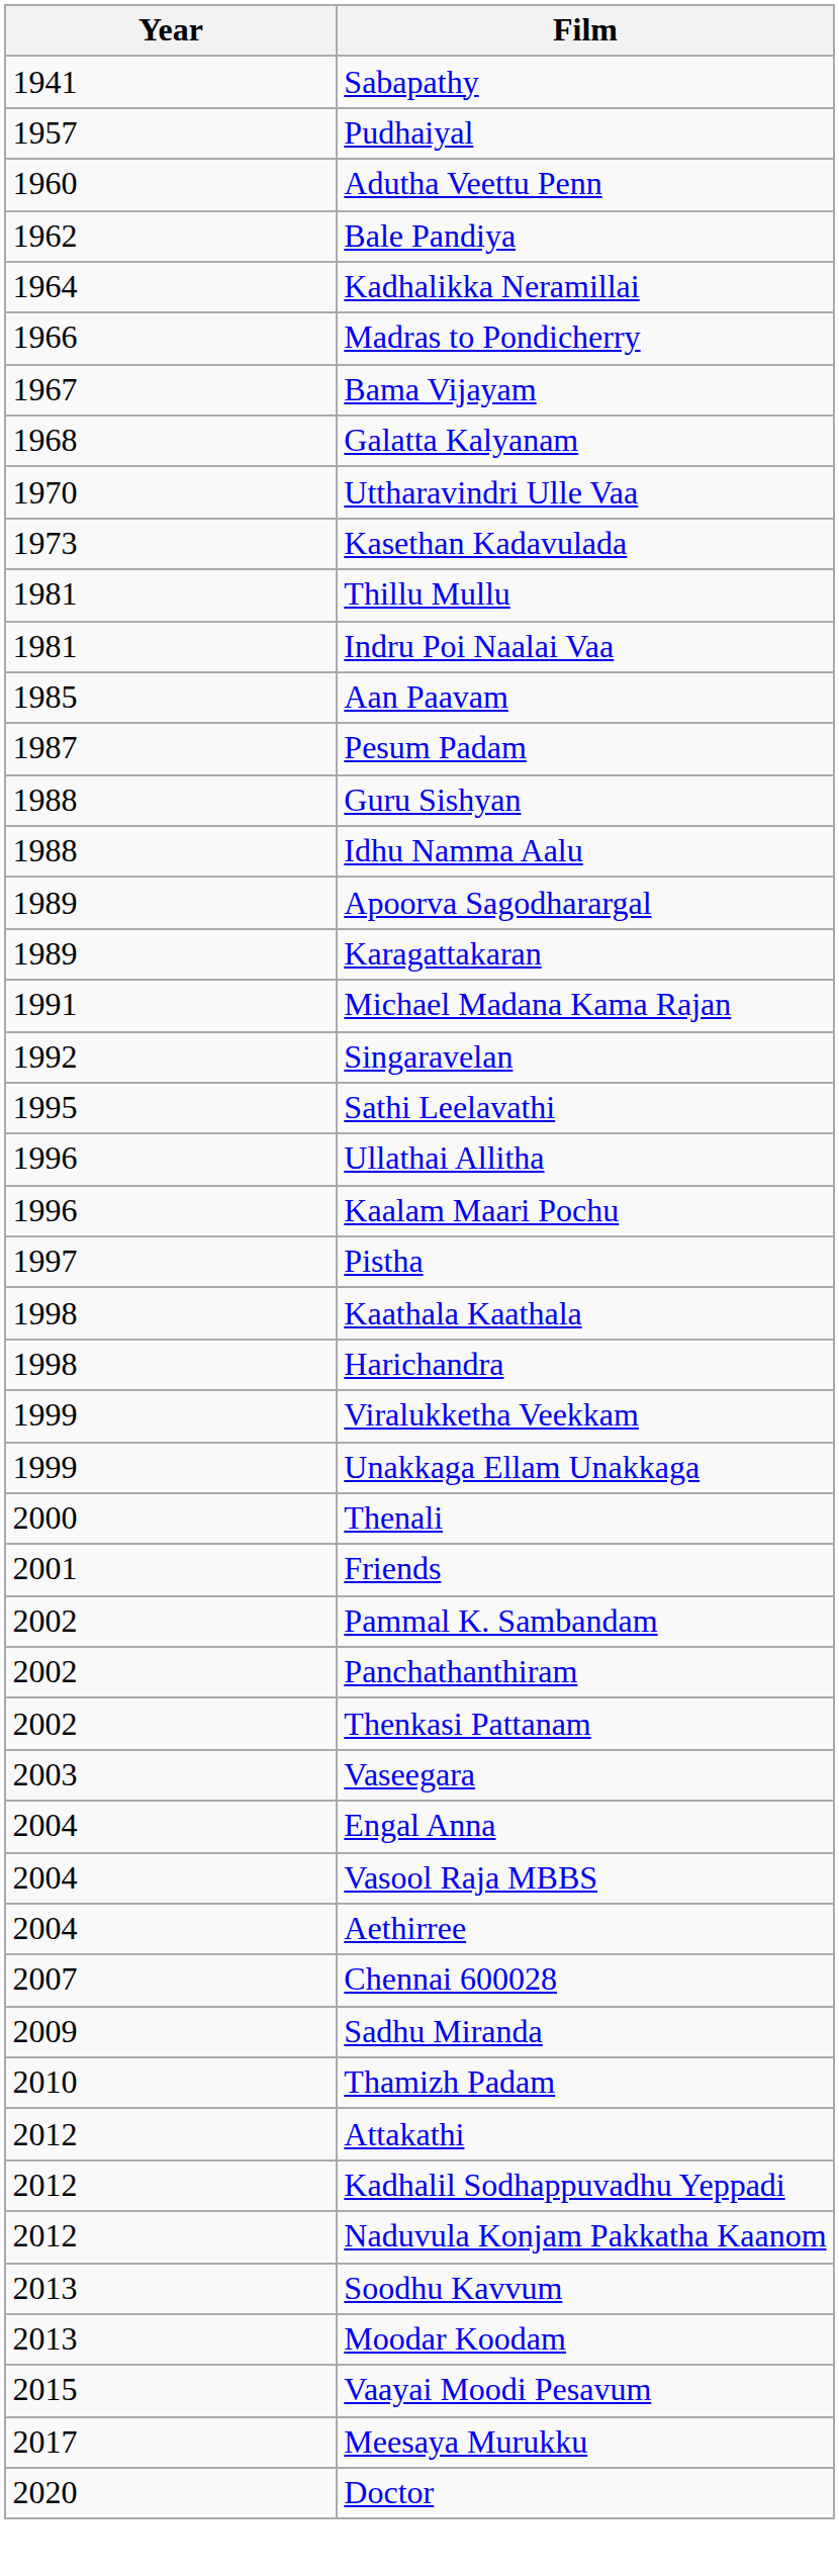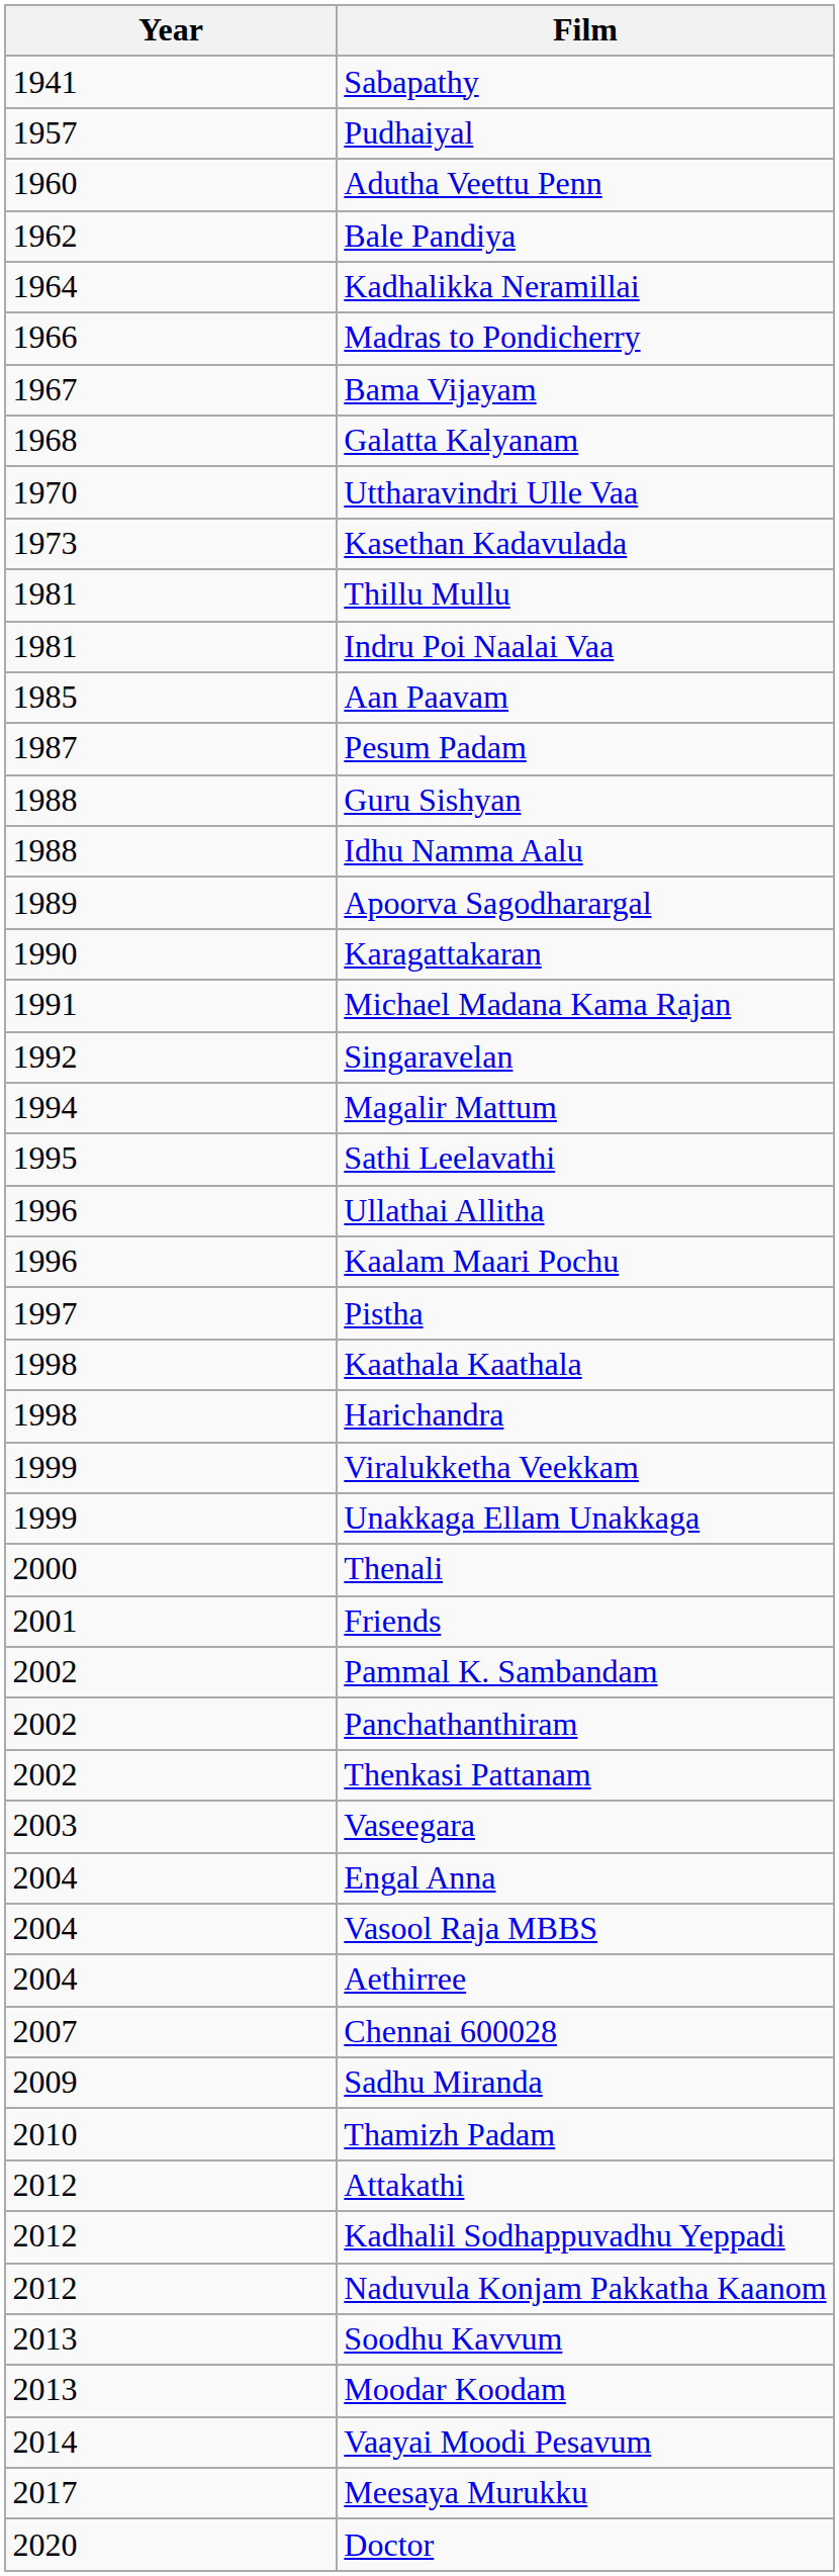Karagattakaran | Year: 1989 -> 1990
+ row: 1994 | Magalir Mattum
Vaayai Moodi Pesavum | Year: 2015 -> 2014
